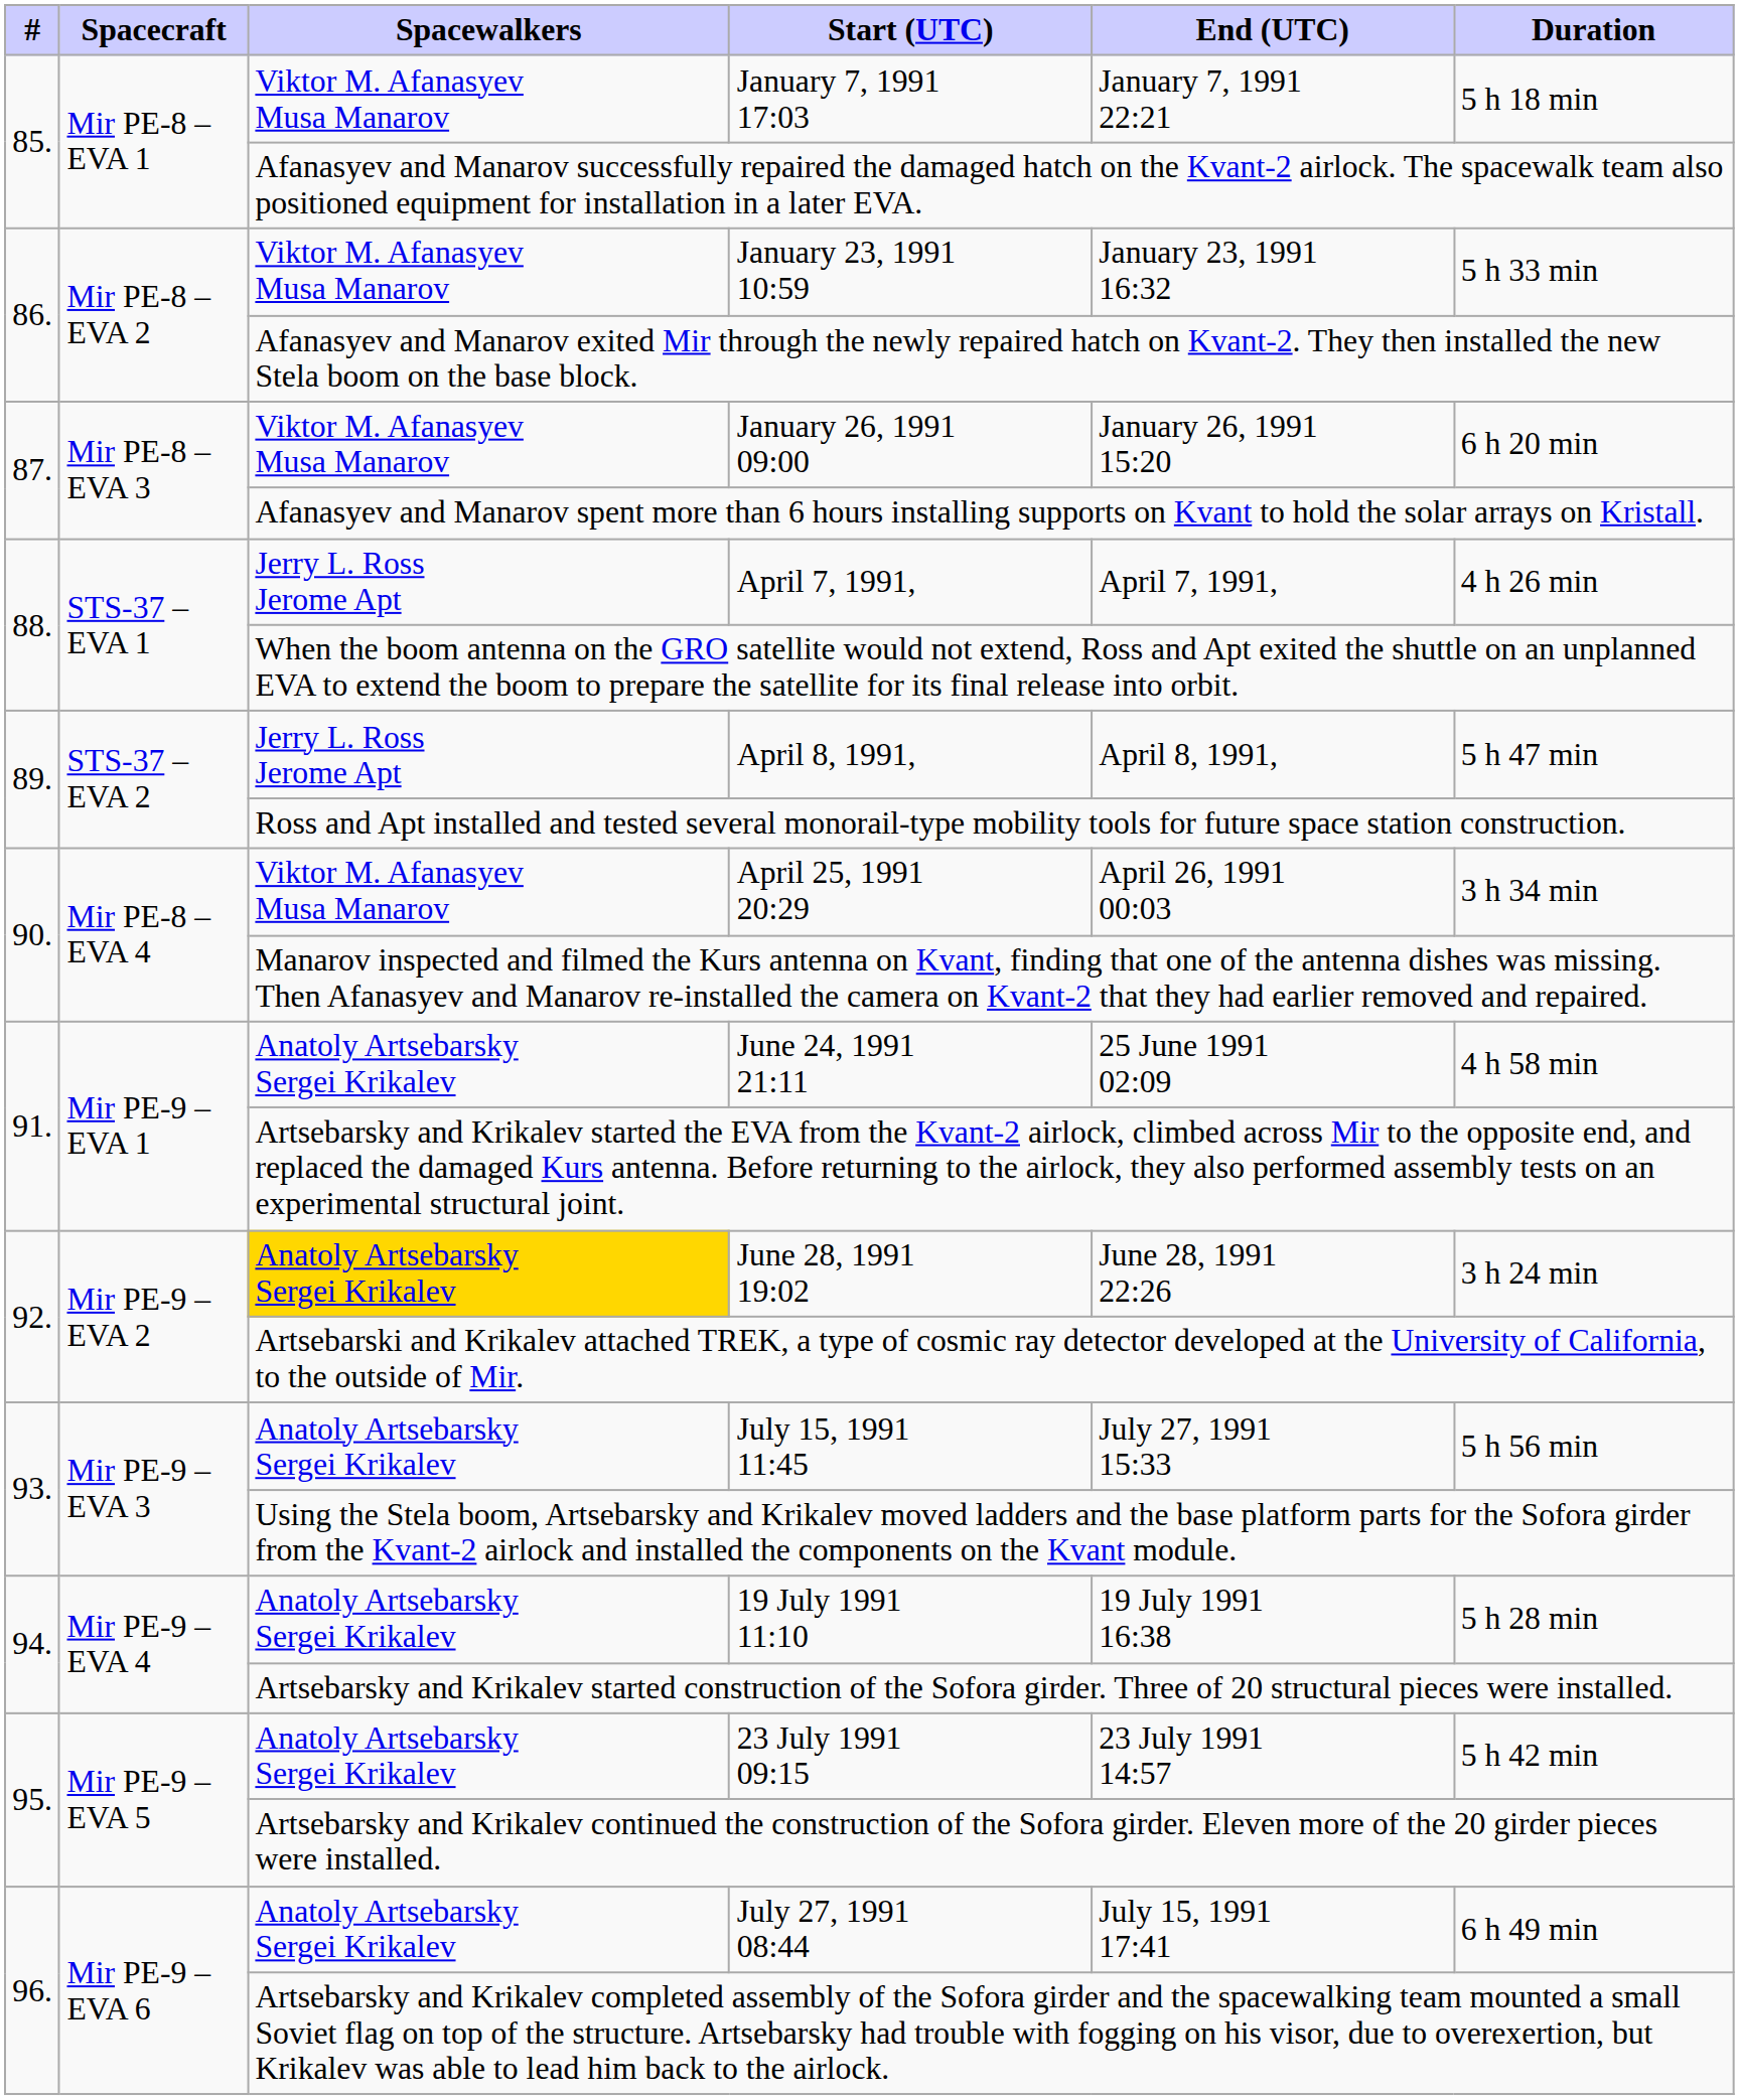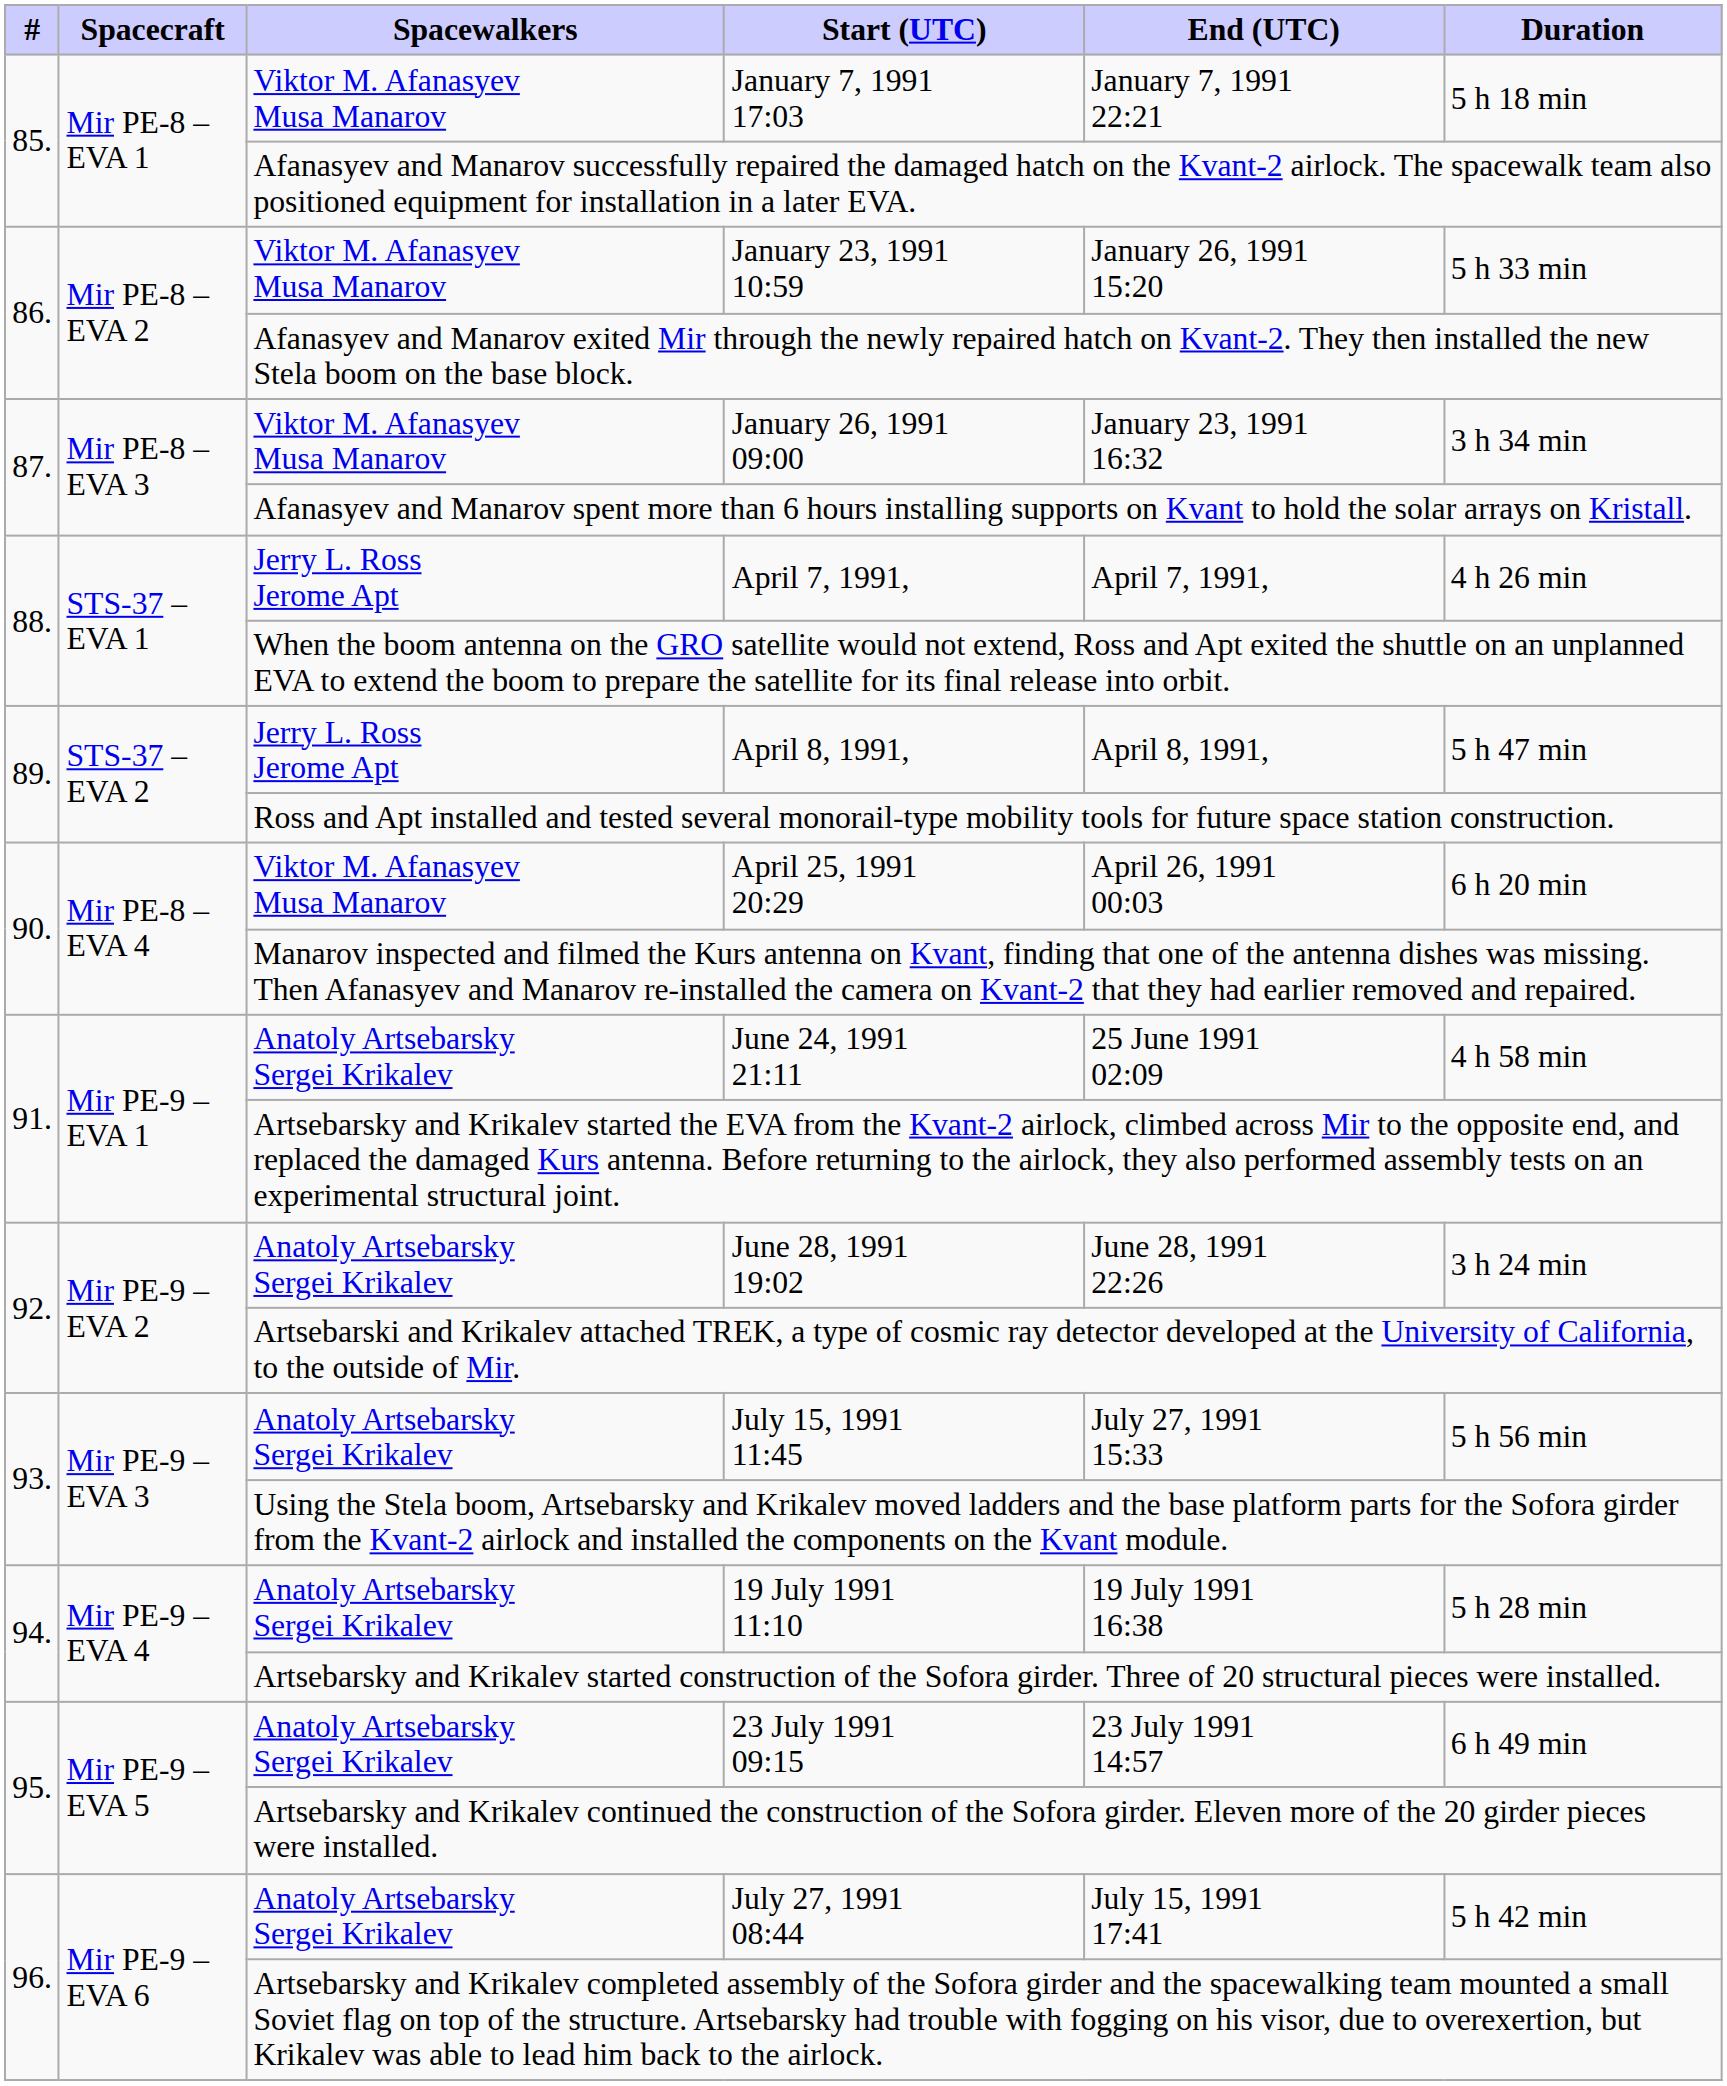January 23, 1991 10:59 | End (UTC): January 23, 1991 16:32 -> January 26, 1991 15:20
January 26, 1991 09:00 | End (UTC): January 26, 1991 15:20 -> January 23, 1991 16:32
January 26, 1991 09:00 | Duration: 6 h 20 min -> 3 h 34 min
April 25, 1991 20:29 | Duration: 3 h 34 min -> 6 h 20 min
June 28, 1991 19:02 | Spacewalkers: gold background -> no background
23 July 1991 09:15 | Duration: 5 h 42 min -> 6 h 49 min
July 27, 1991 08:44 | Duration: 6 h 49 min -> 5 h 42 min
